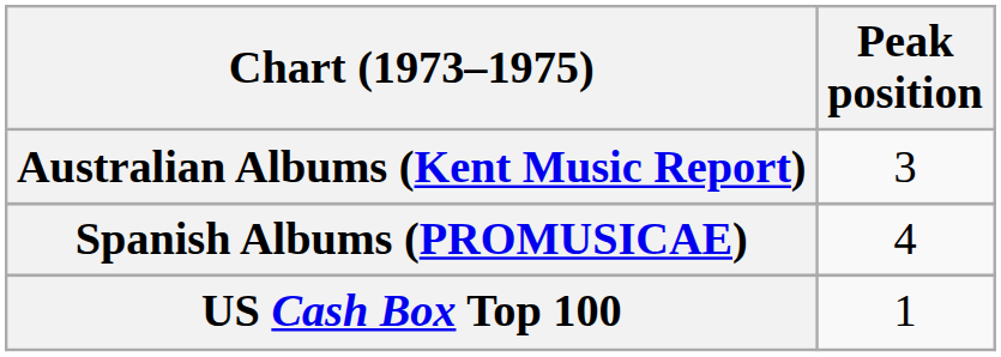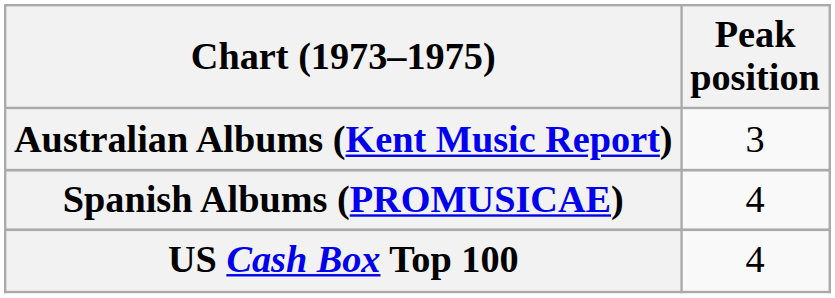US Cash Box Top 100 | Peak position: 1 -> 4
